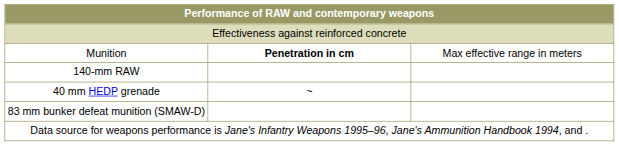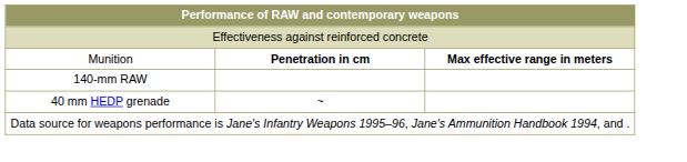Munition | column 3: normal -> bold
- row: 83 mm bunker defeat munition (SMAW-D)
